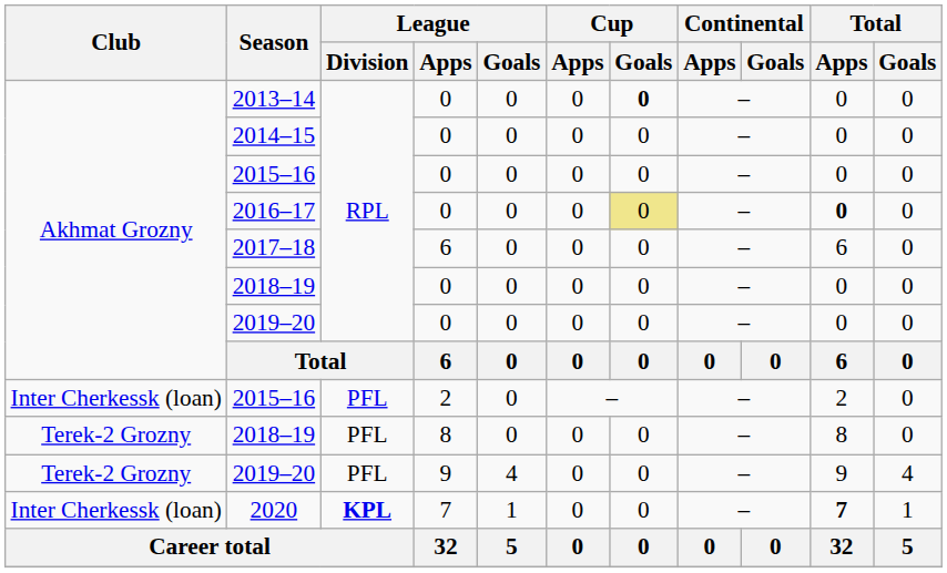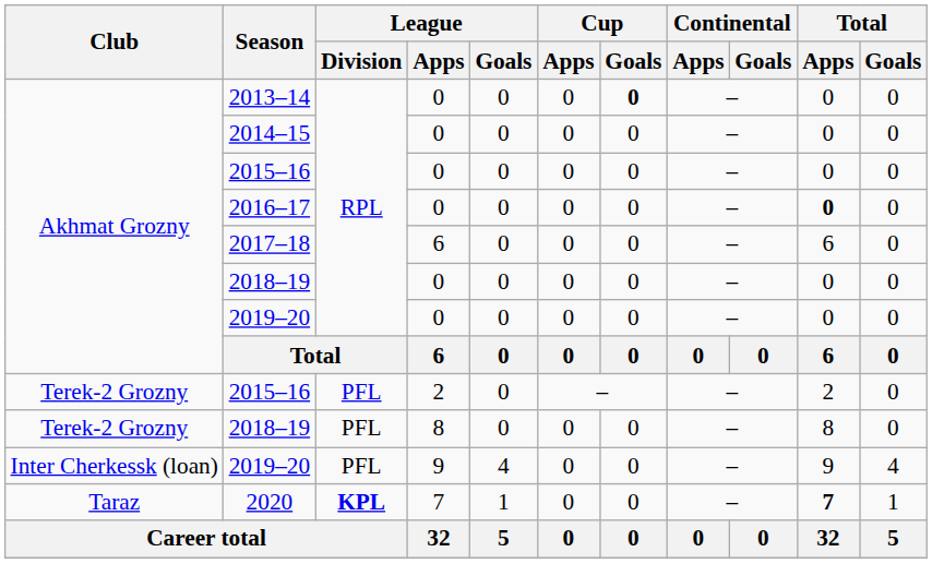2016–17 | Cup / Goals: khaki background -> no background
2015–16 / 2 | Club: Inter Cherkessk (loan) -> Terek-2 Grozny
2019–20 / 9 | Club: Terek-2 Grozny -> Inter Cherkessk (loan)
2020 | Club: Inter Cherkessk (loan) -> Taraz
